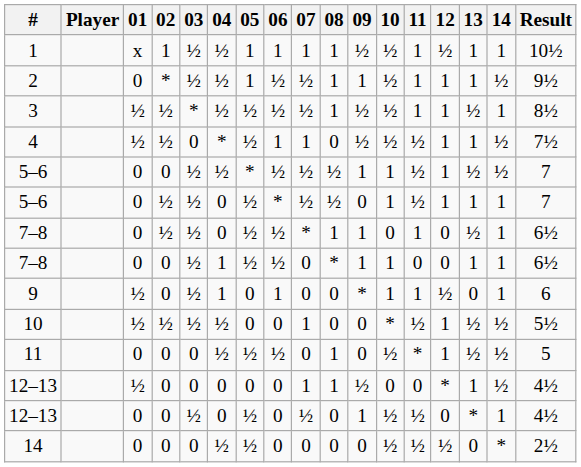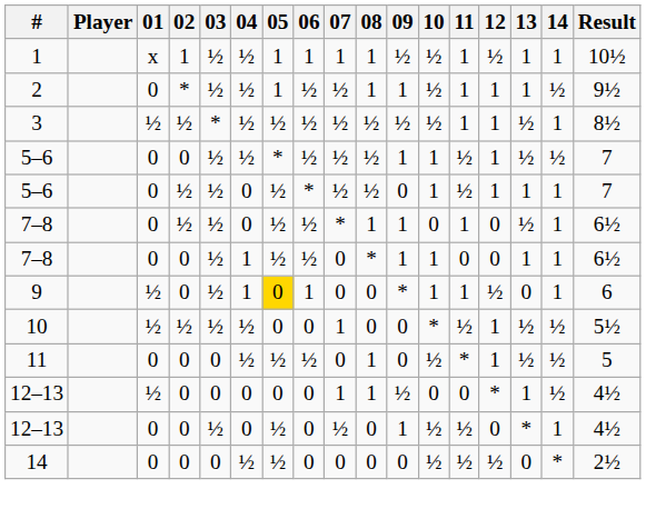3 | 08: 1 -> ½
- row: 4 | ½ | ½ | 0 | * | ½ | 1 | 1 | 0 | ½ | ½ | ½ | 1 | 1 | ½ | 7½
9 | 05: no background -> gold background
